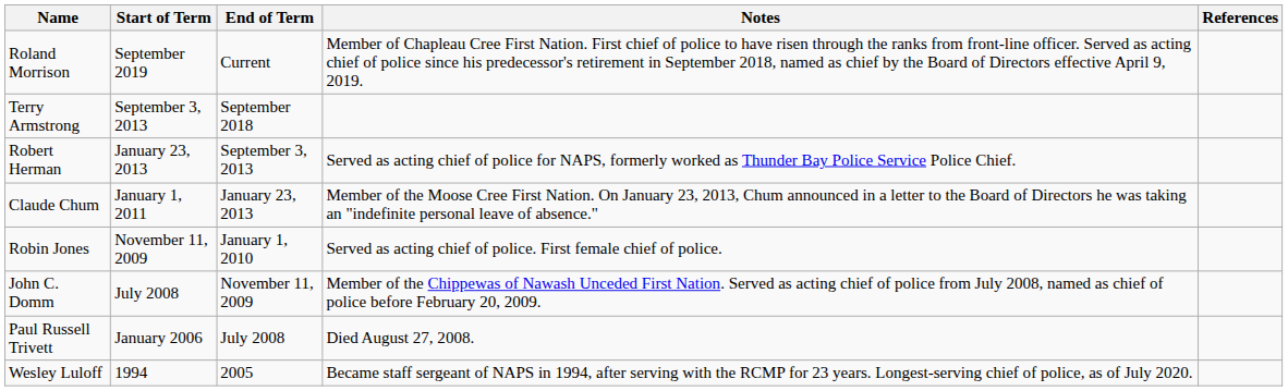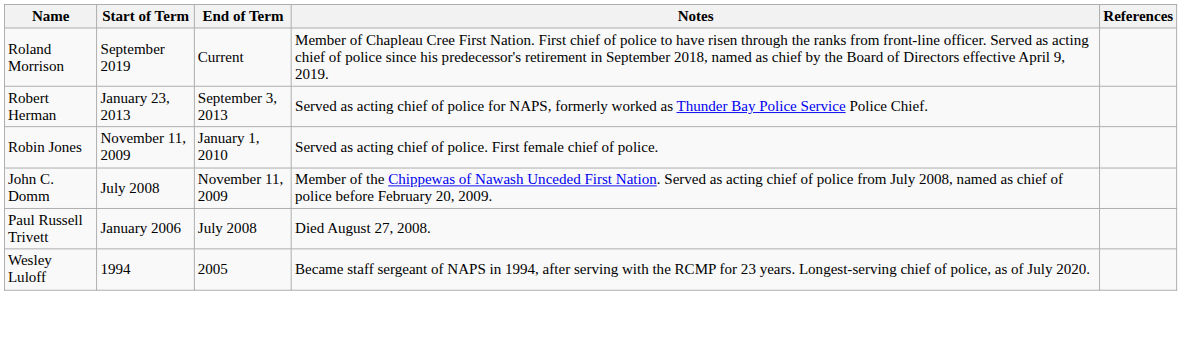- row: Terry Armstrong | September 3, 2013 | September 2018
- row: Claude Chum | January 1, 2011 | January 23, 2013 | Member of the Moose Cree First Nation. On January 23, 2013, Chum announced in a letter to the Board of Directors he was taking an "indefinite personal leave of absence."
